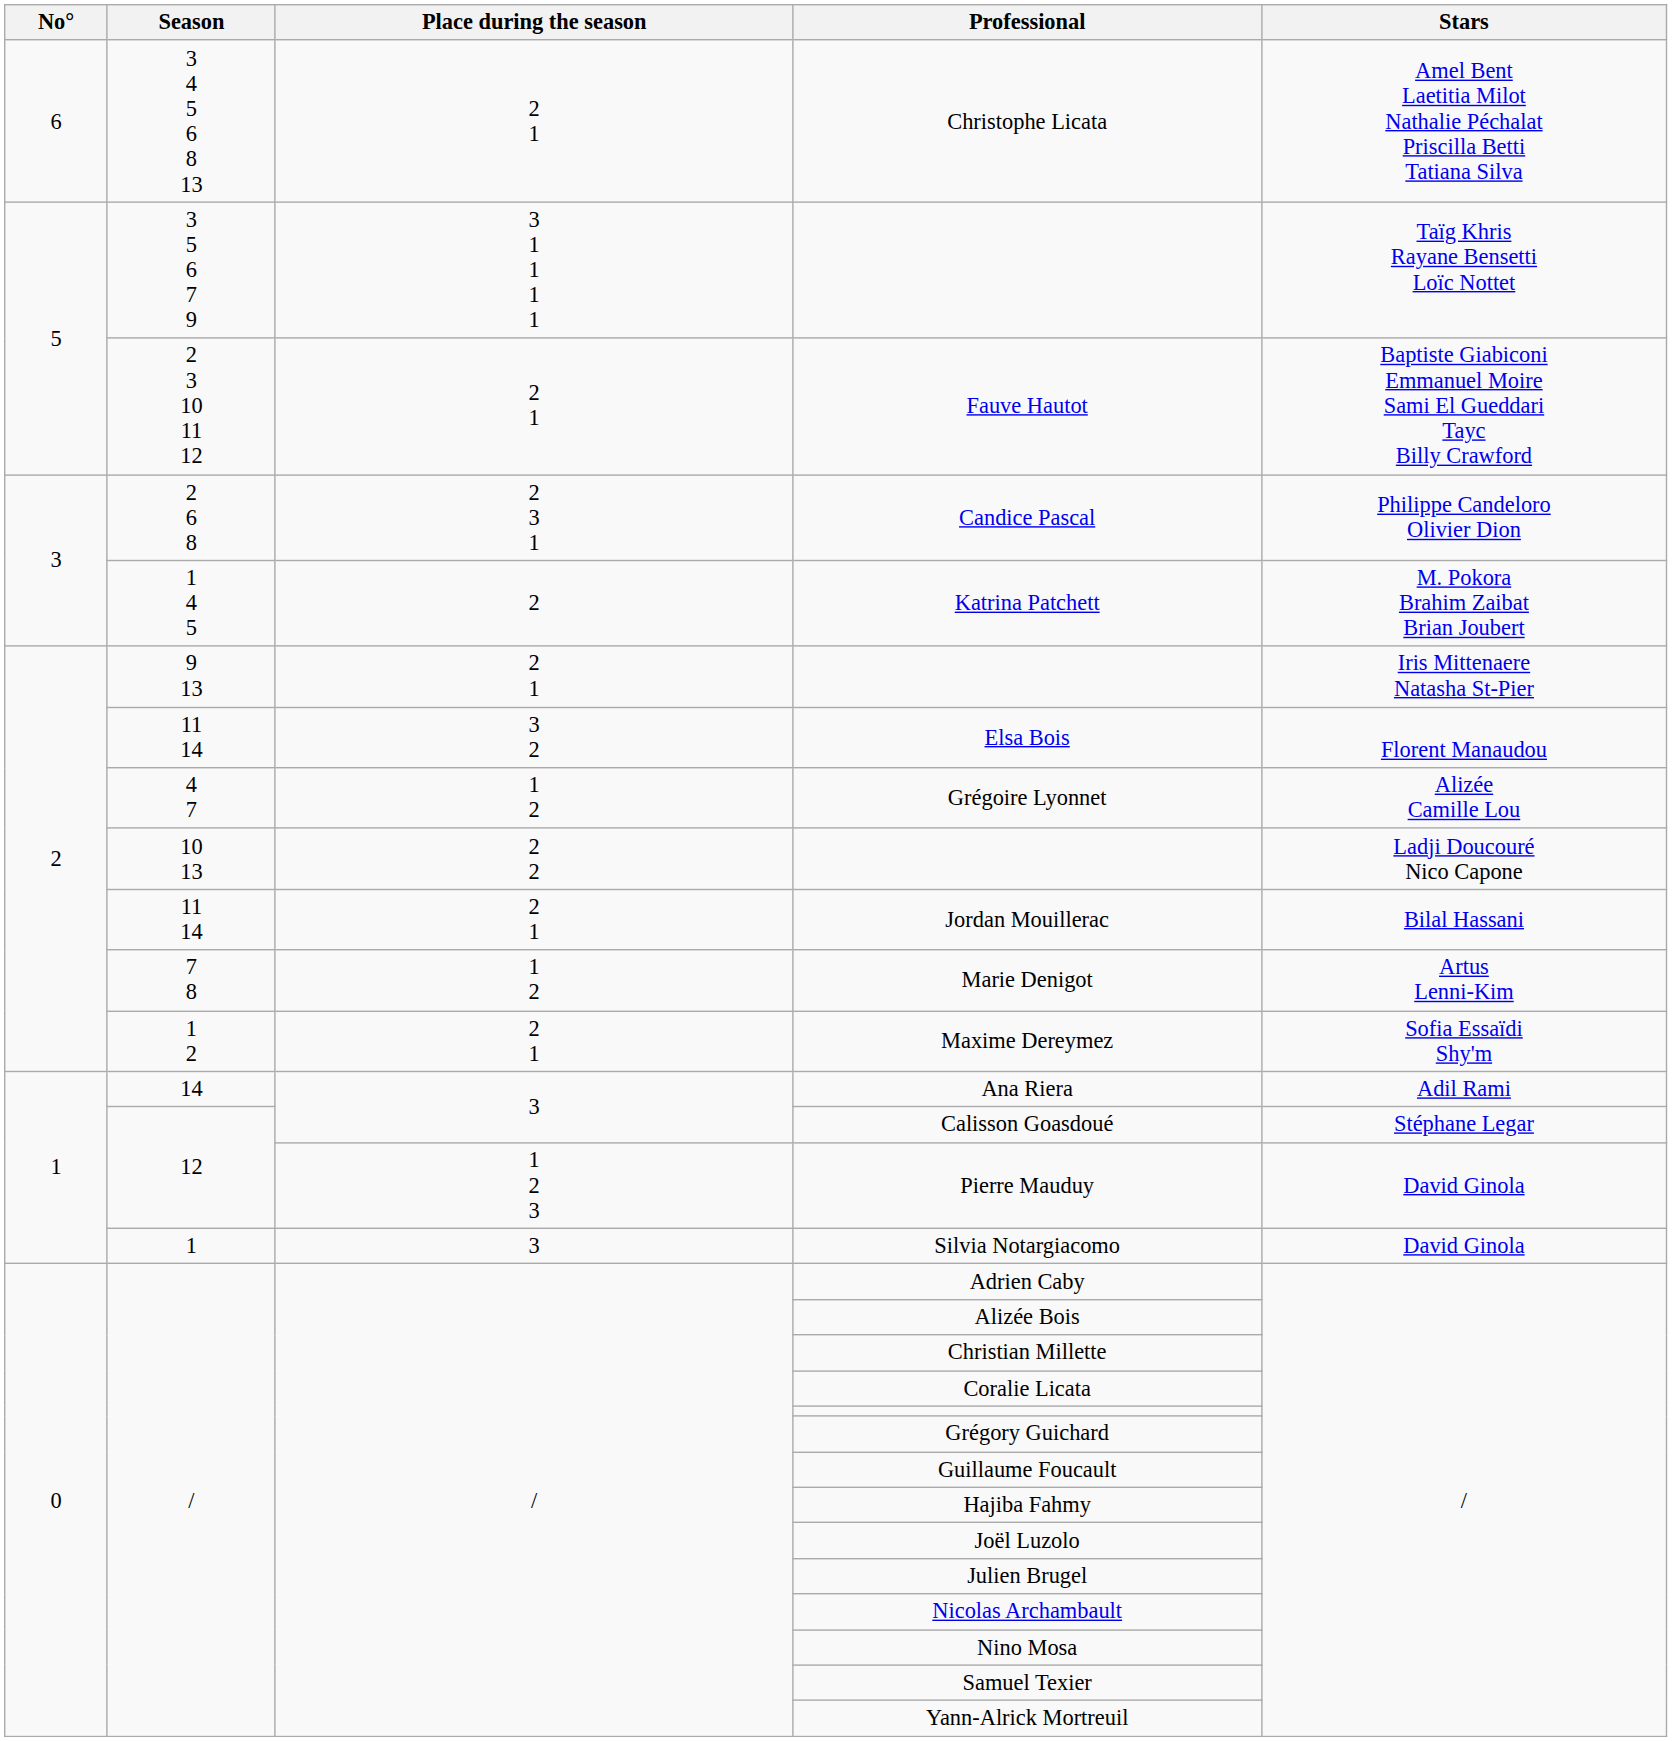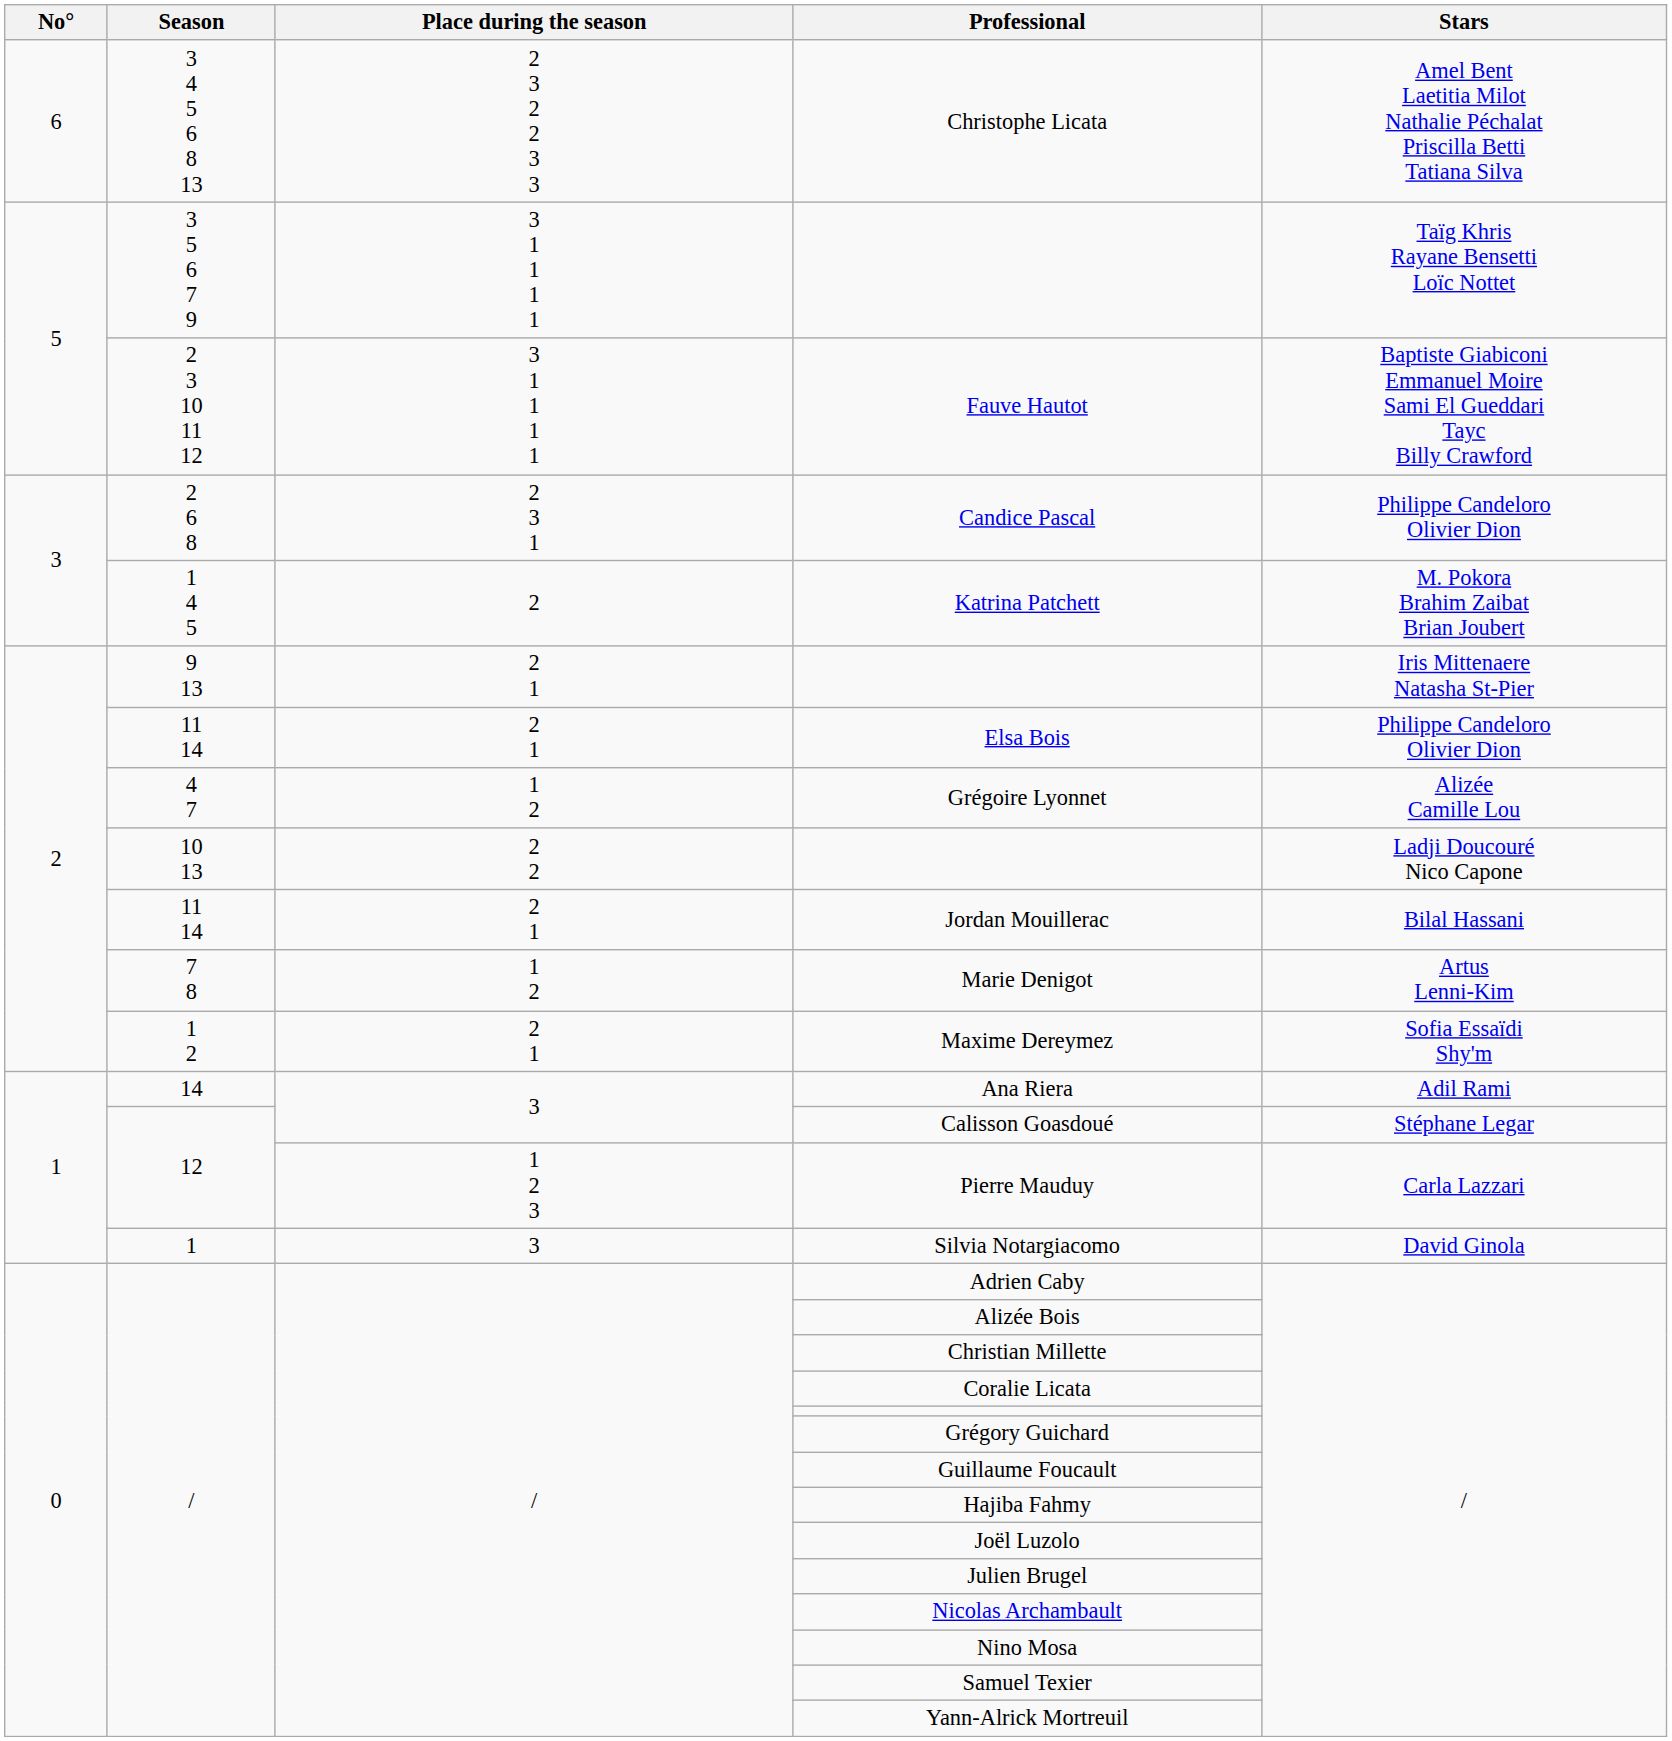Christophe Licata | Place during the season: 2 1 -> 2 3 2 2 3 3
Fauve Hautot | Place during the season: 2 1 -> 3 1 1 1 1
Elsa Bois | Place during the season: 3 2 -> 2 1
Elsa Bois | Stars: Florent Manaudou -> Philippe Candeloro Olivier Dion
Pierre Mauduy | Stars: David Ginola -> Carla Lazzari
